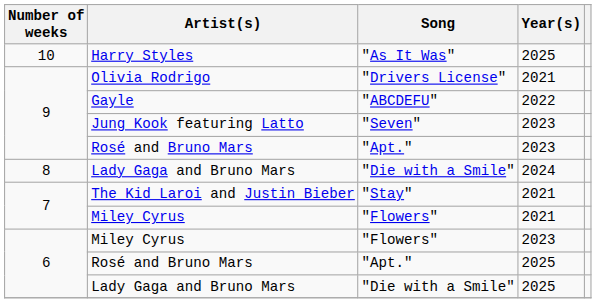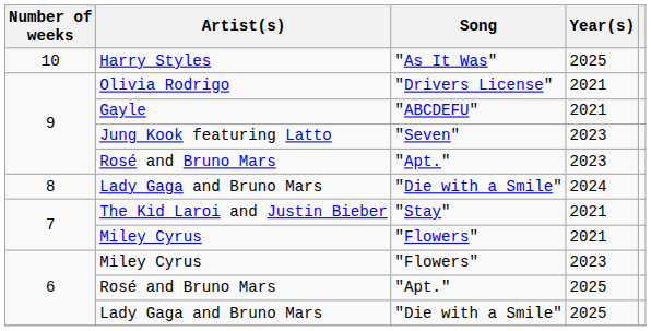Gayle | Year(s): 2022 -> 2021
